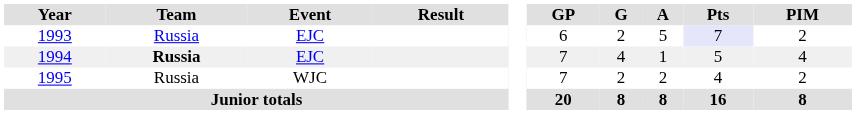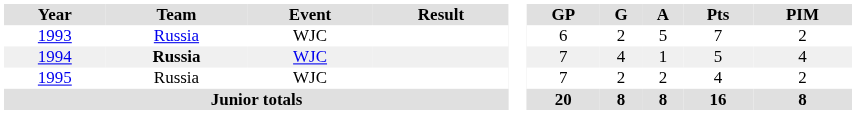1993 | Event: EJC -> WJC
1993 | Pts: lavender background -> no background
1994 | Event: EJC -> WJC
